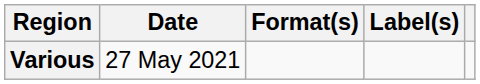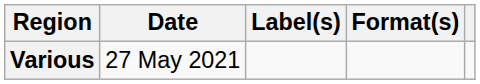columns swapped: Format(s) <-> Label(s)
